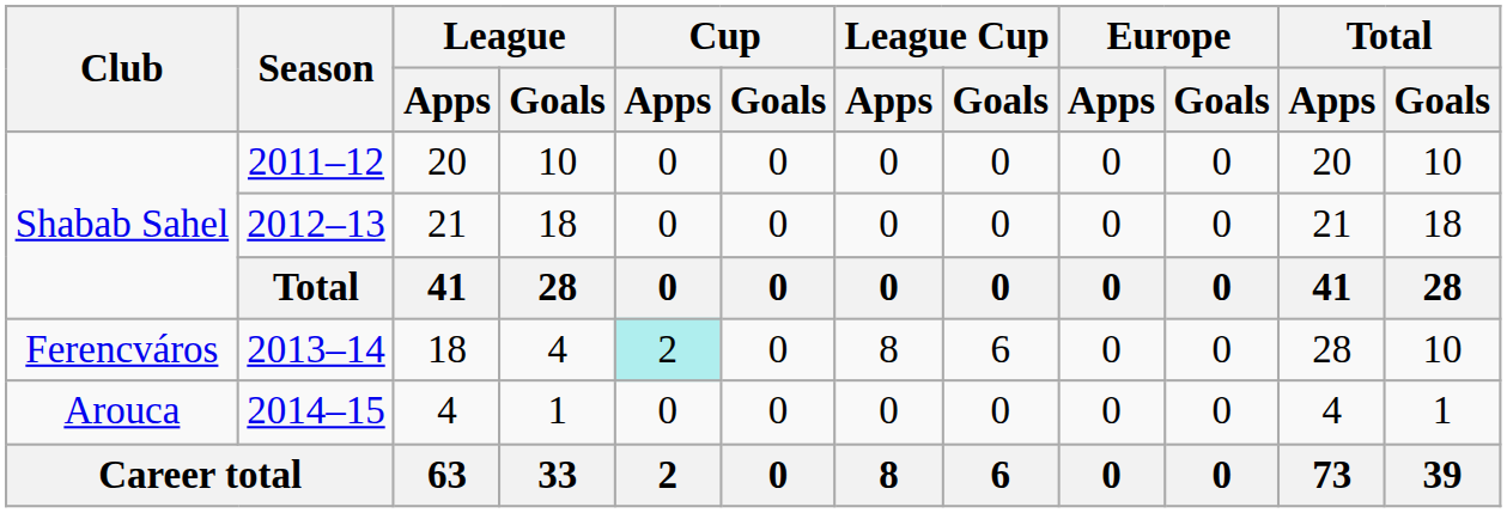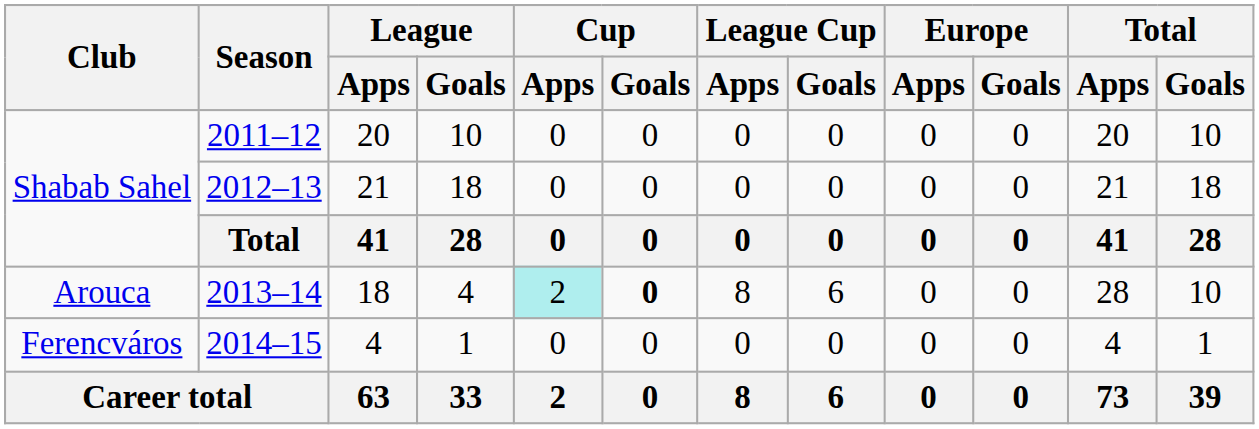2013–14 | Club: Ferencváros -> Arouca
2013–14 | Cup / Goals: normal -> bold
2014–15 | Club: Arouca -> Ferencváros
